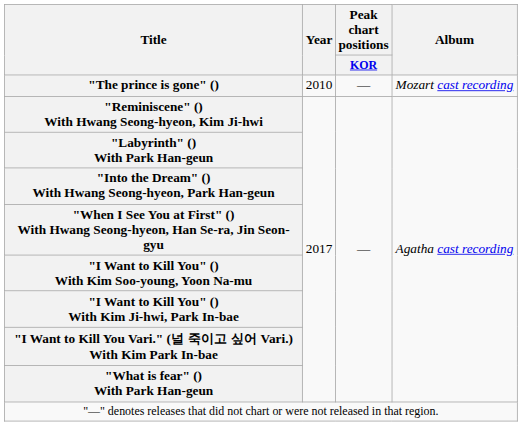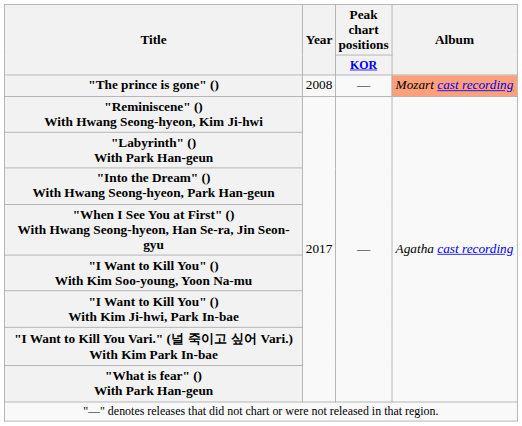"The prince is gone" () | Year: 2010 -> 2008
"The prince is gone" () | Album: no background -> lightsalmon background
